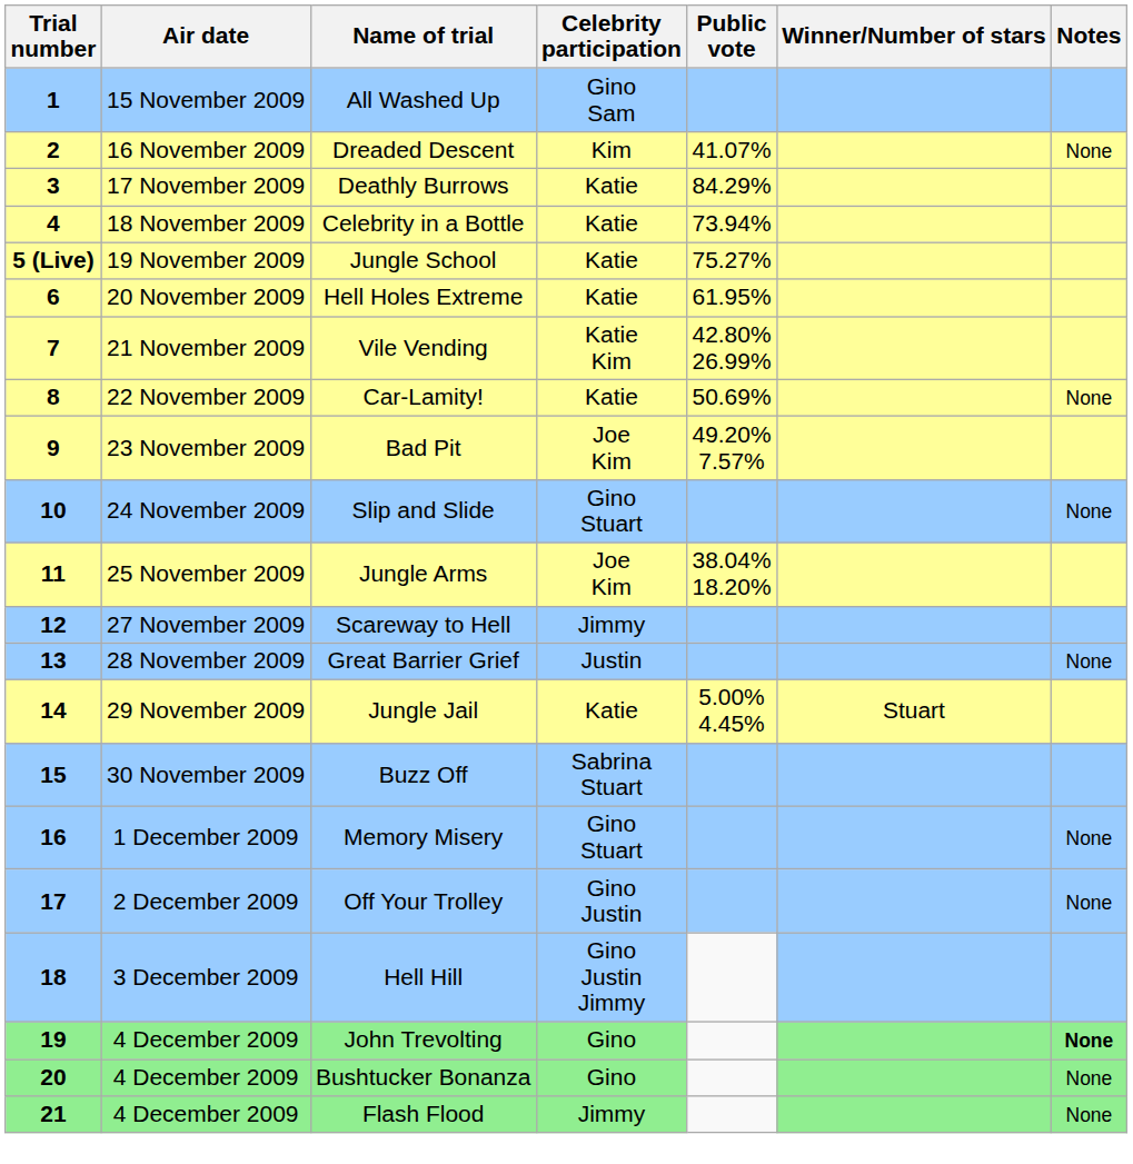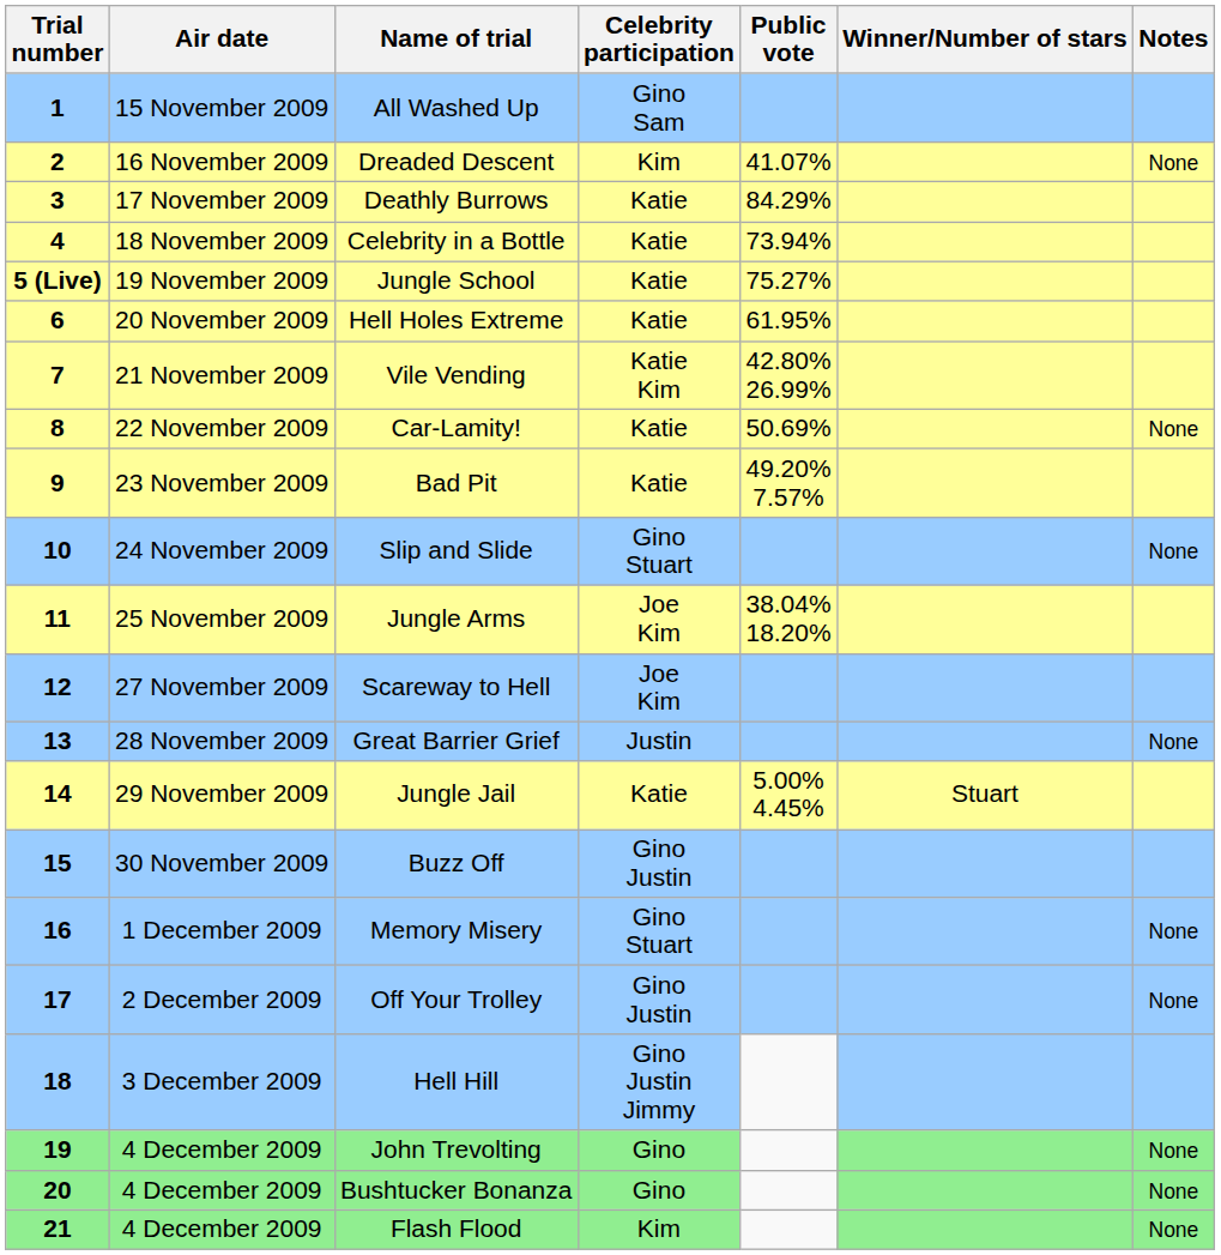Bad Pit | Celebrity participation: Joe Kim -> Katie
Scareway to Hell | Celebrity participation: Jimmy -> Joe Kim
Buzz Off | Celebrity participation: Sabrina Stuart -> Gino Justin
John Trevolting | Notes: bold -> normal
Flash Flood | Celebrity participation: Jimmy -> Kim
